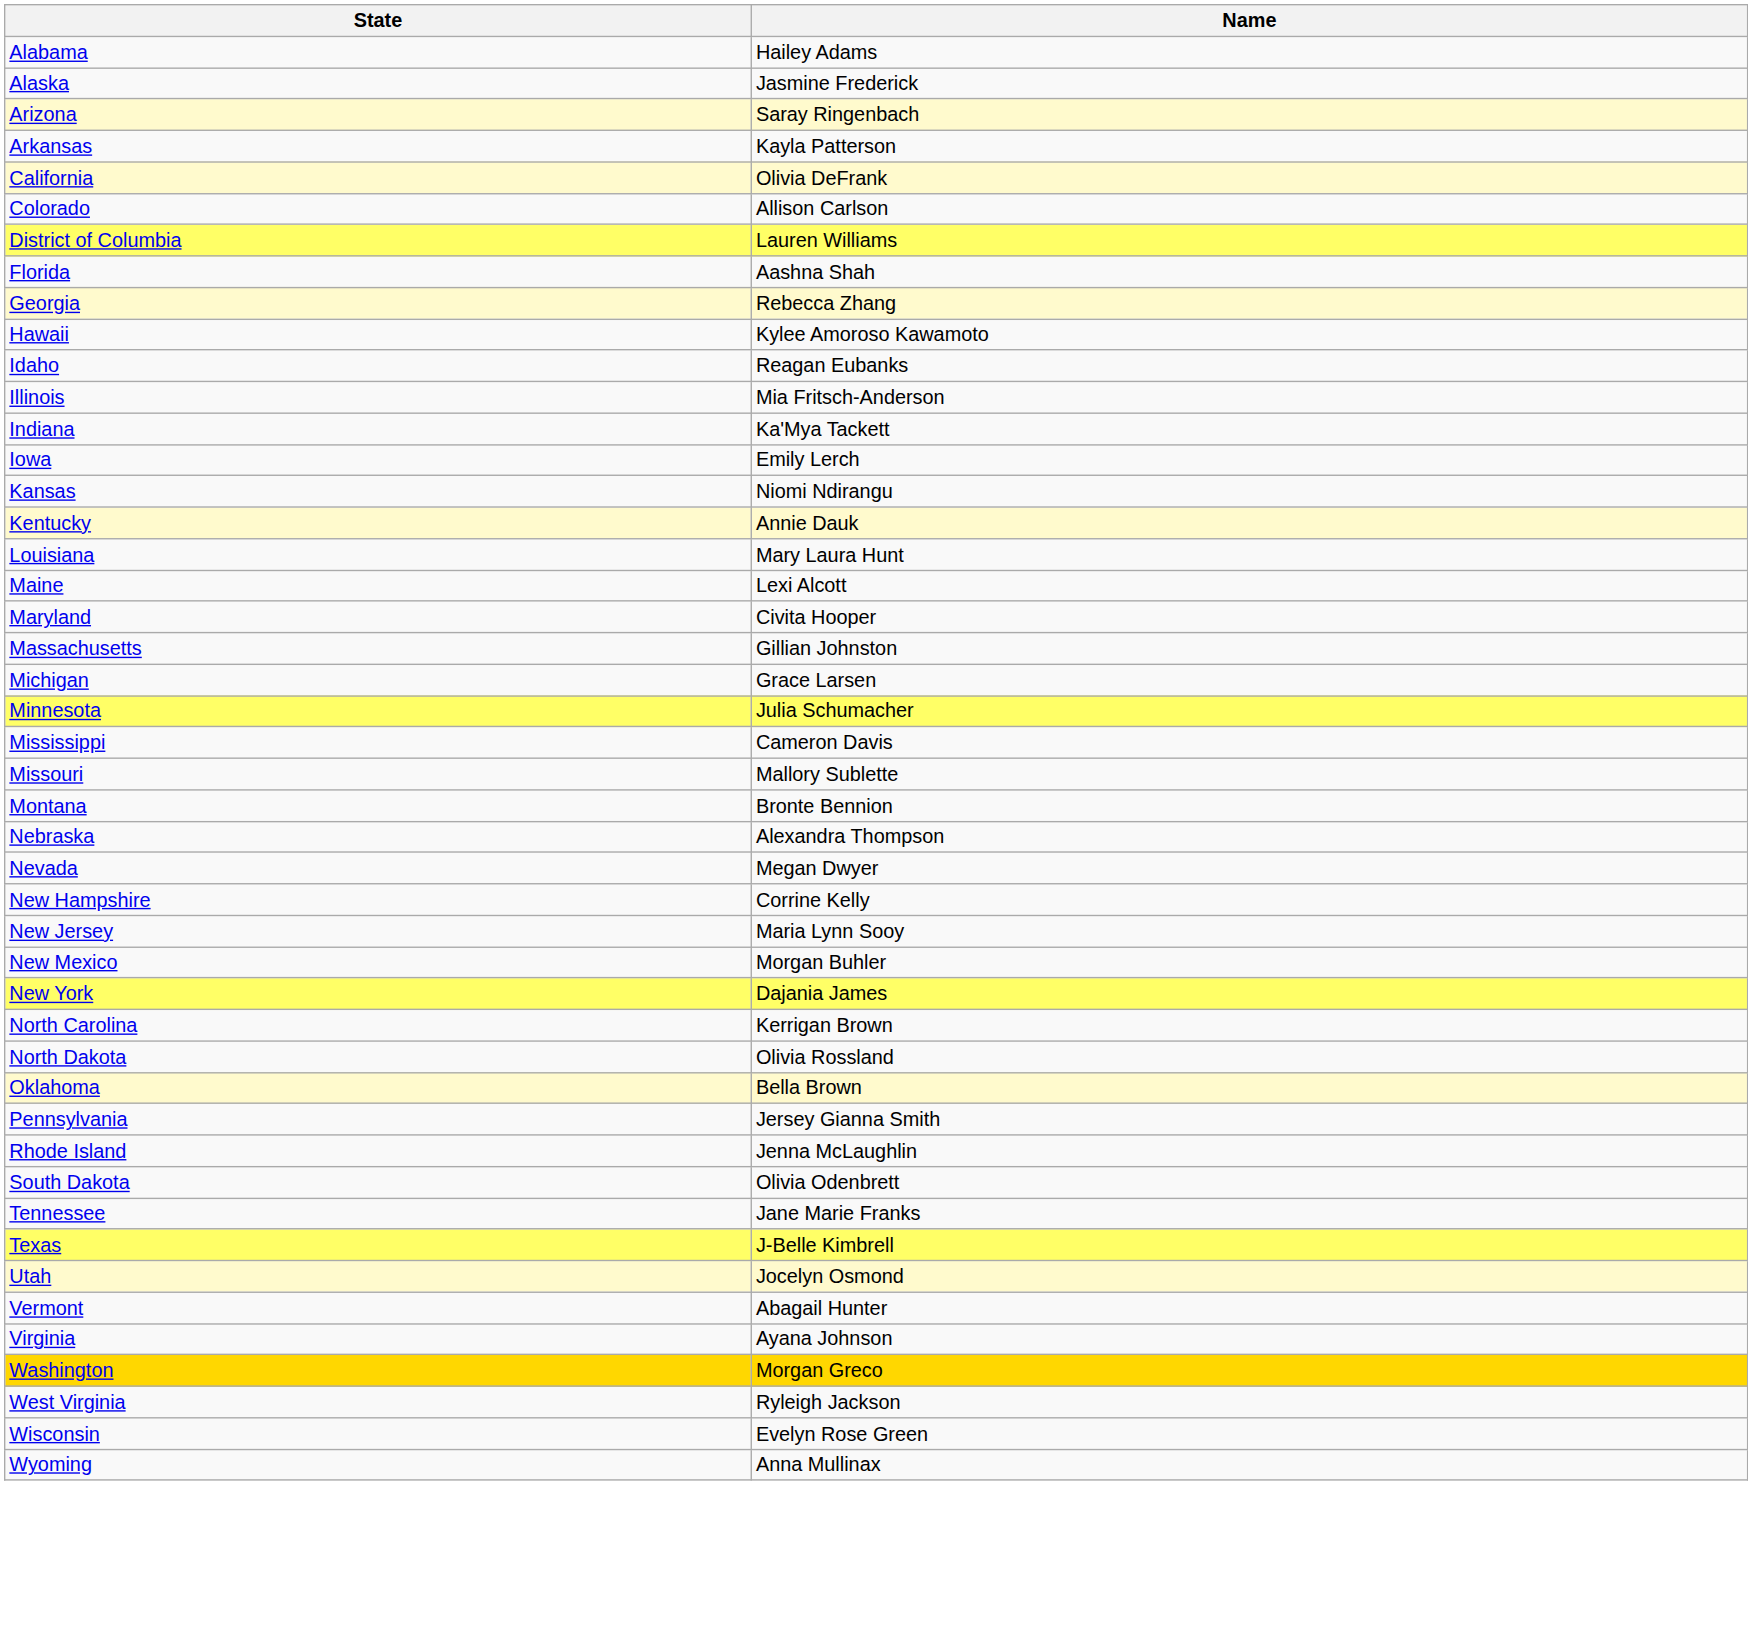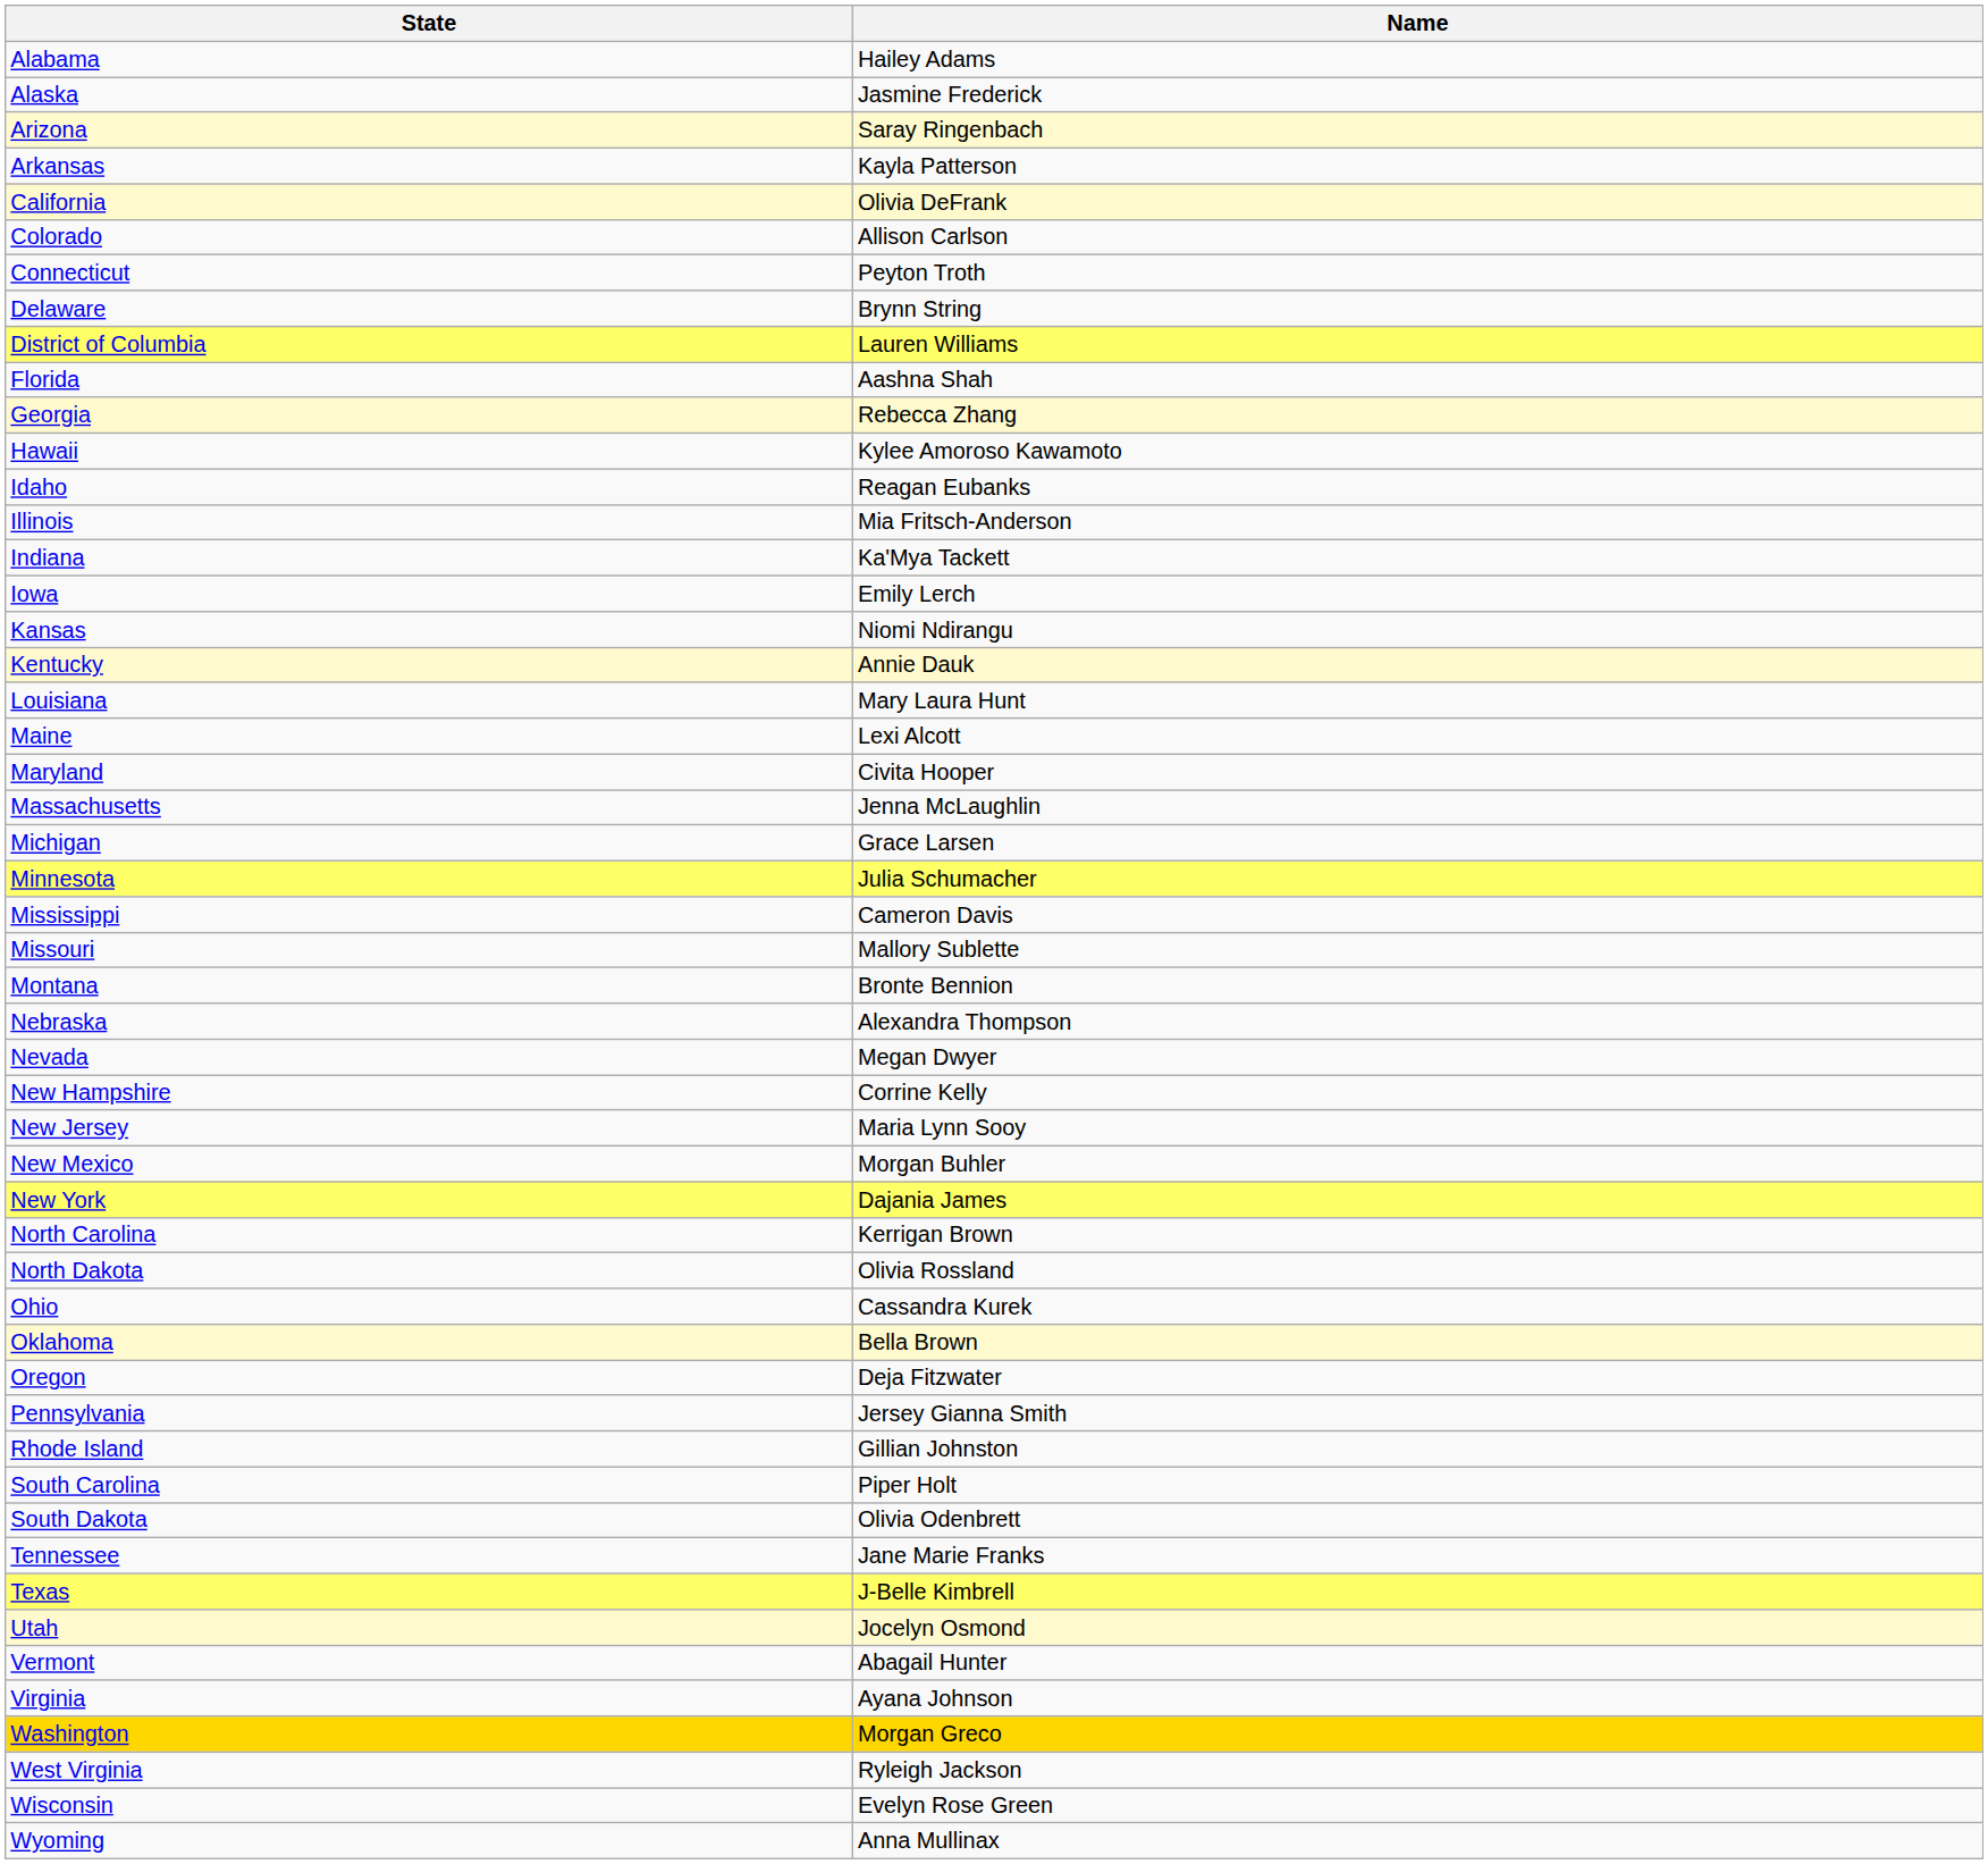+ row: Connecticut | Peyton Troth
+ row: Delaware | Brynn String
Massachusetts | Name: Gillian Johnston -> Jenna McLaughlin
+ row: Ohio | Cassandra Kurek
+ row: Oregon | Deja Fitzwater
Rhode Island | Name: Jenna McLaughlin -> Gillian Johnston
+ row: South Carolina | Piper Holt
